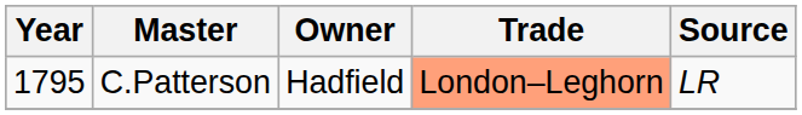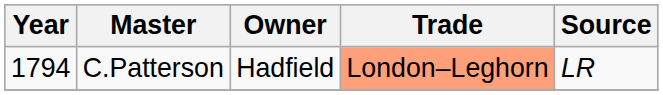C.Patterson | Year: 1795 -> 1794
